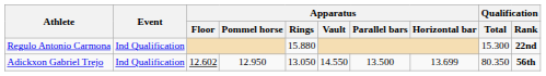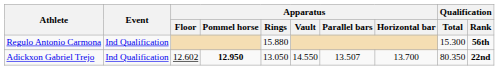Regulo Antonio Carmona | Qualification / Rank: 22nd -> 56th
Adickxon Gabriel Trejo | Apparatus / Pommel horse: normal -> bold
Adickxon Gabriel Trejo | Apparatus / Parallel bars: 13.500 -> 13.507
Adickxon Gabriel Trejo | Apparatus / Horizontal bar: 13.699 -> 13.700
Adickxon Gabriel Trejo | Qualification / Rank: 56th -> 22nd
